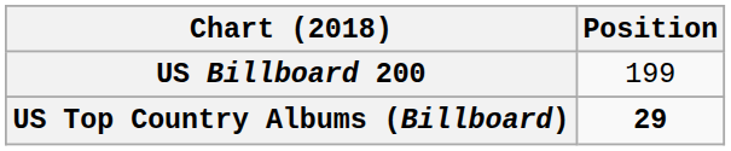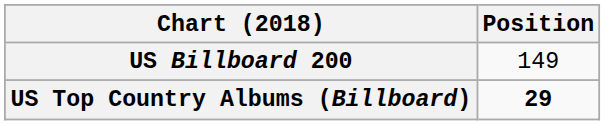US Billboard 200 | Position: 199 -> 149
